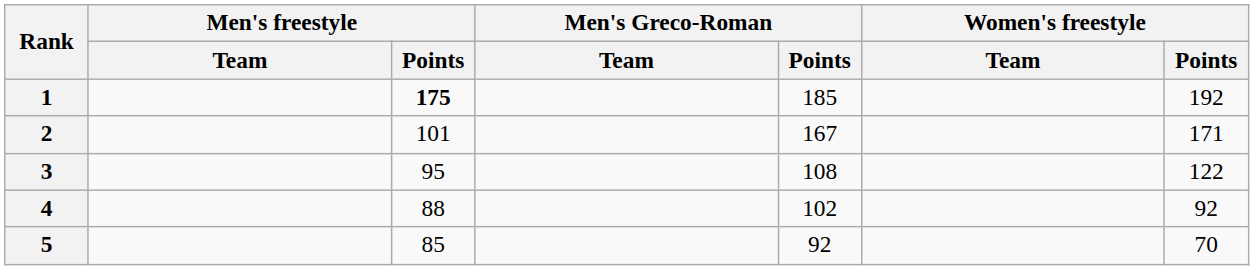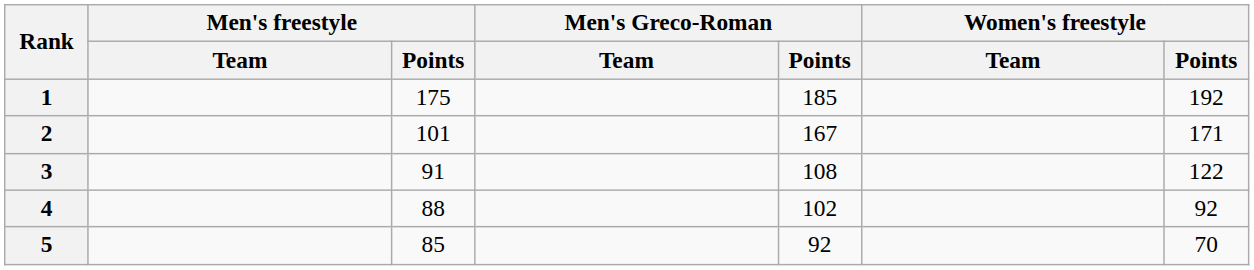1 | Men's freestyle / Points: bold -> normal
3 | Men's freestyle / Points: 95 -> 91
